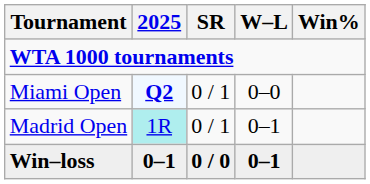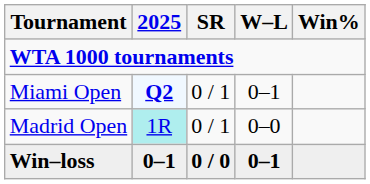Miami Open | W–L: 0–0 -> 0–1
Madrid Open | W–L: 0–1 -> 0–0
